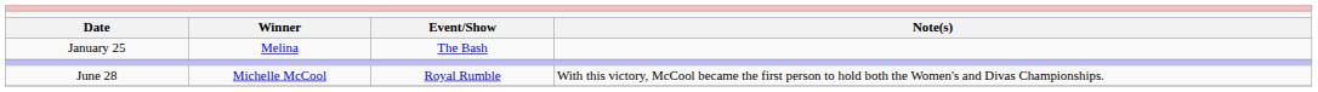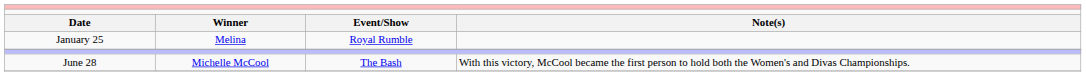January 25 | column 3: The Bash -> Royal Rumble
June 28 | column 3: Royal Rumble -> The Bash
